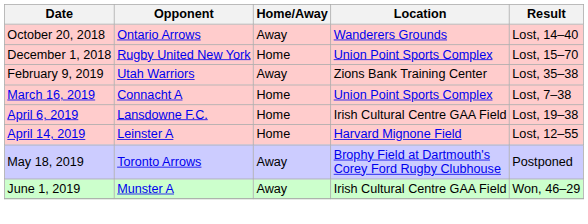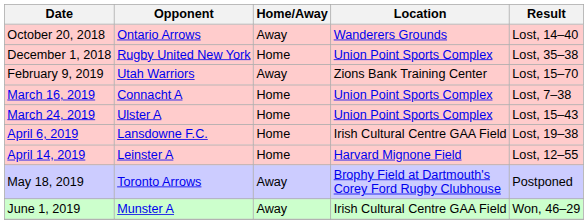December 1, 2018 | Result: Lost, 15–70 -> Lost, 35–38
February 9, 2019 | Result: Lost, 35–38 -> Lost, 15–70
+ row: March 24, 2019 | Ulster A | Home | Union Point Sports Complex | Lost, 15–43
